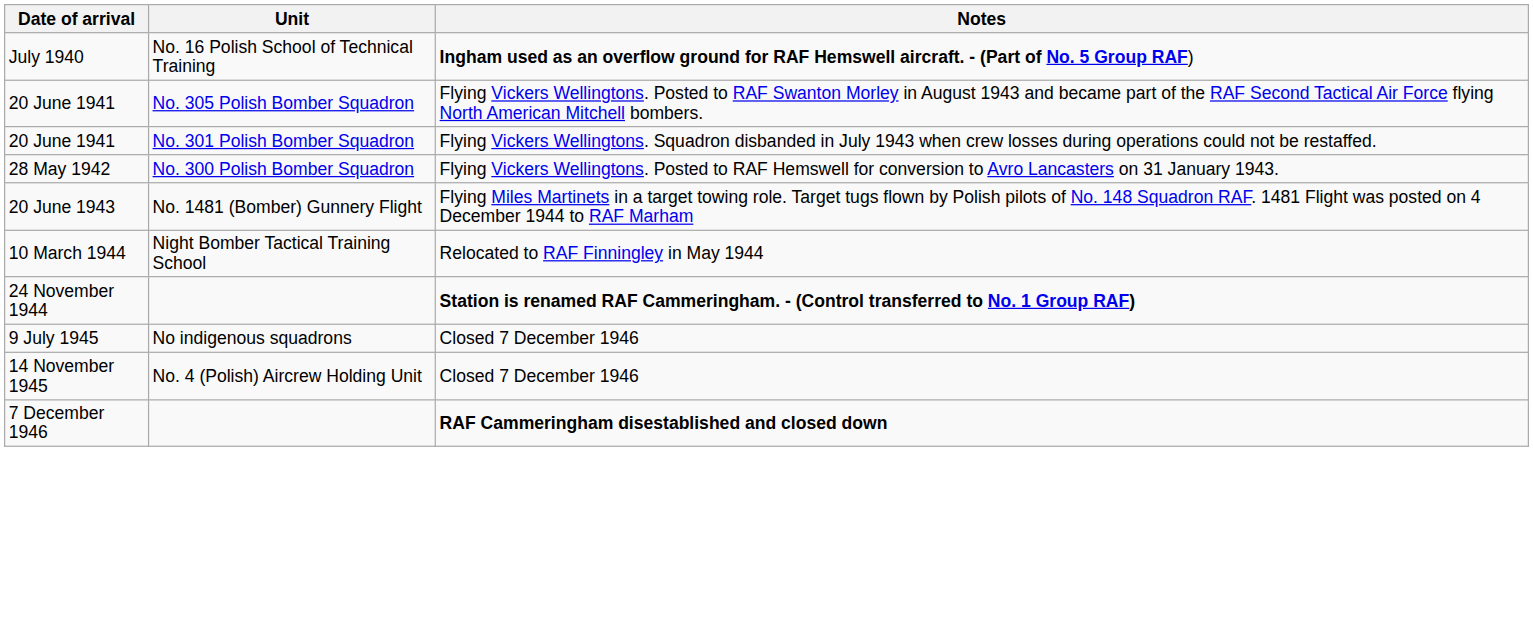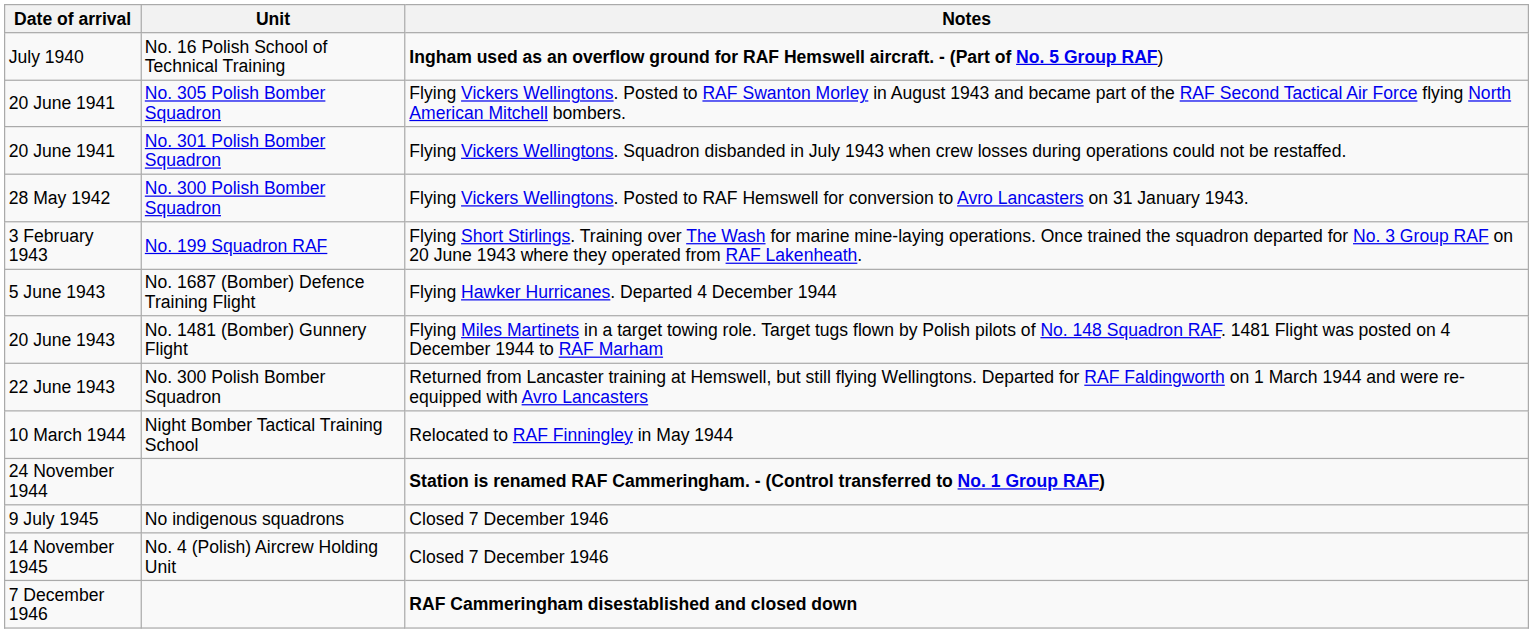+ row: 3 February 1943 | No. 199 Squadron RAF | Flying Short Stirlings. Training over The Wash for marine mine-laying operations. Once trained the squadron departed for No. 3 Group RAF on 20 June 1943 where they operated from RAF Lakenheath.
+ row: 5 June 1943 | No. 1687 (Bomber) Defence Training Flight | Flying Hawker Hurricanes. Departed 4 December 1944
+ row: 22 June 1943 | No. 300 Polish Bomber Squadron | Returned from Lancaster training at Hemswell, but still flying Wellingtons. Departed for RAF Faldingworth on 1 March 1944 and were re-equipped with Avro Lancasters
